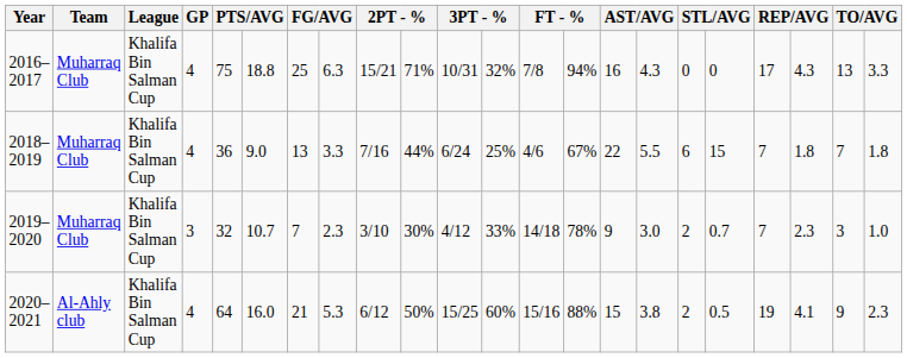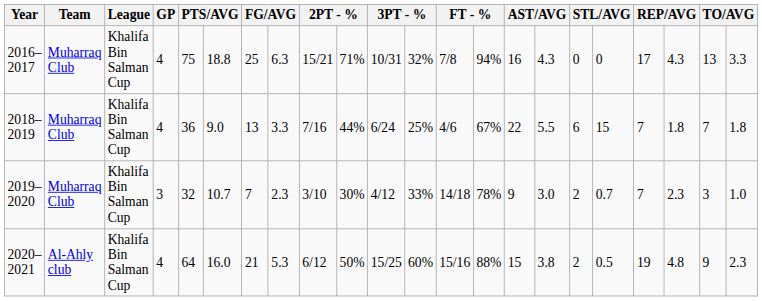2020–2021 | column 20: 4.1 -> 4.8
